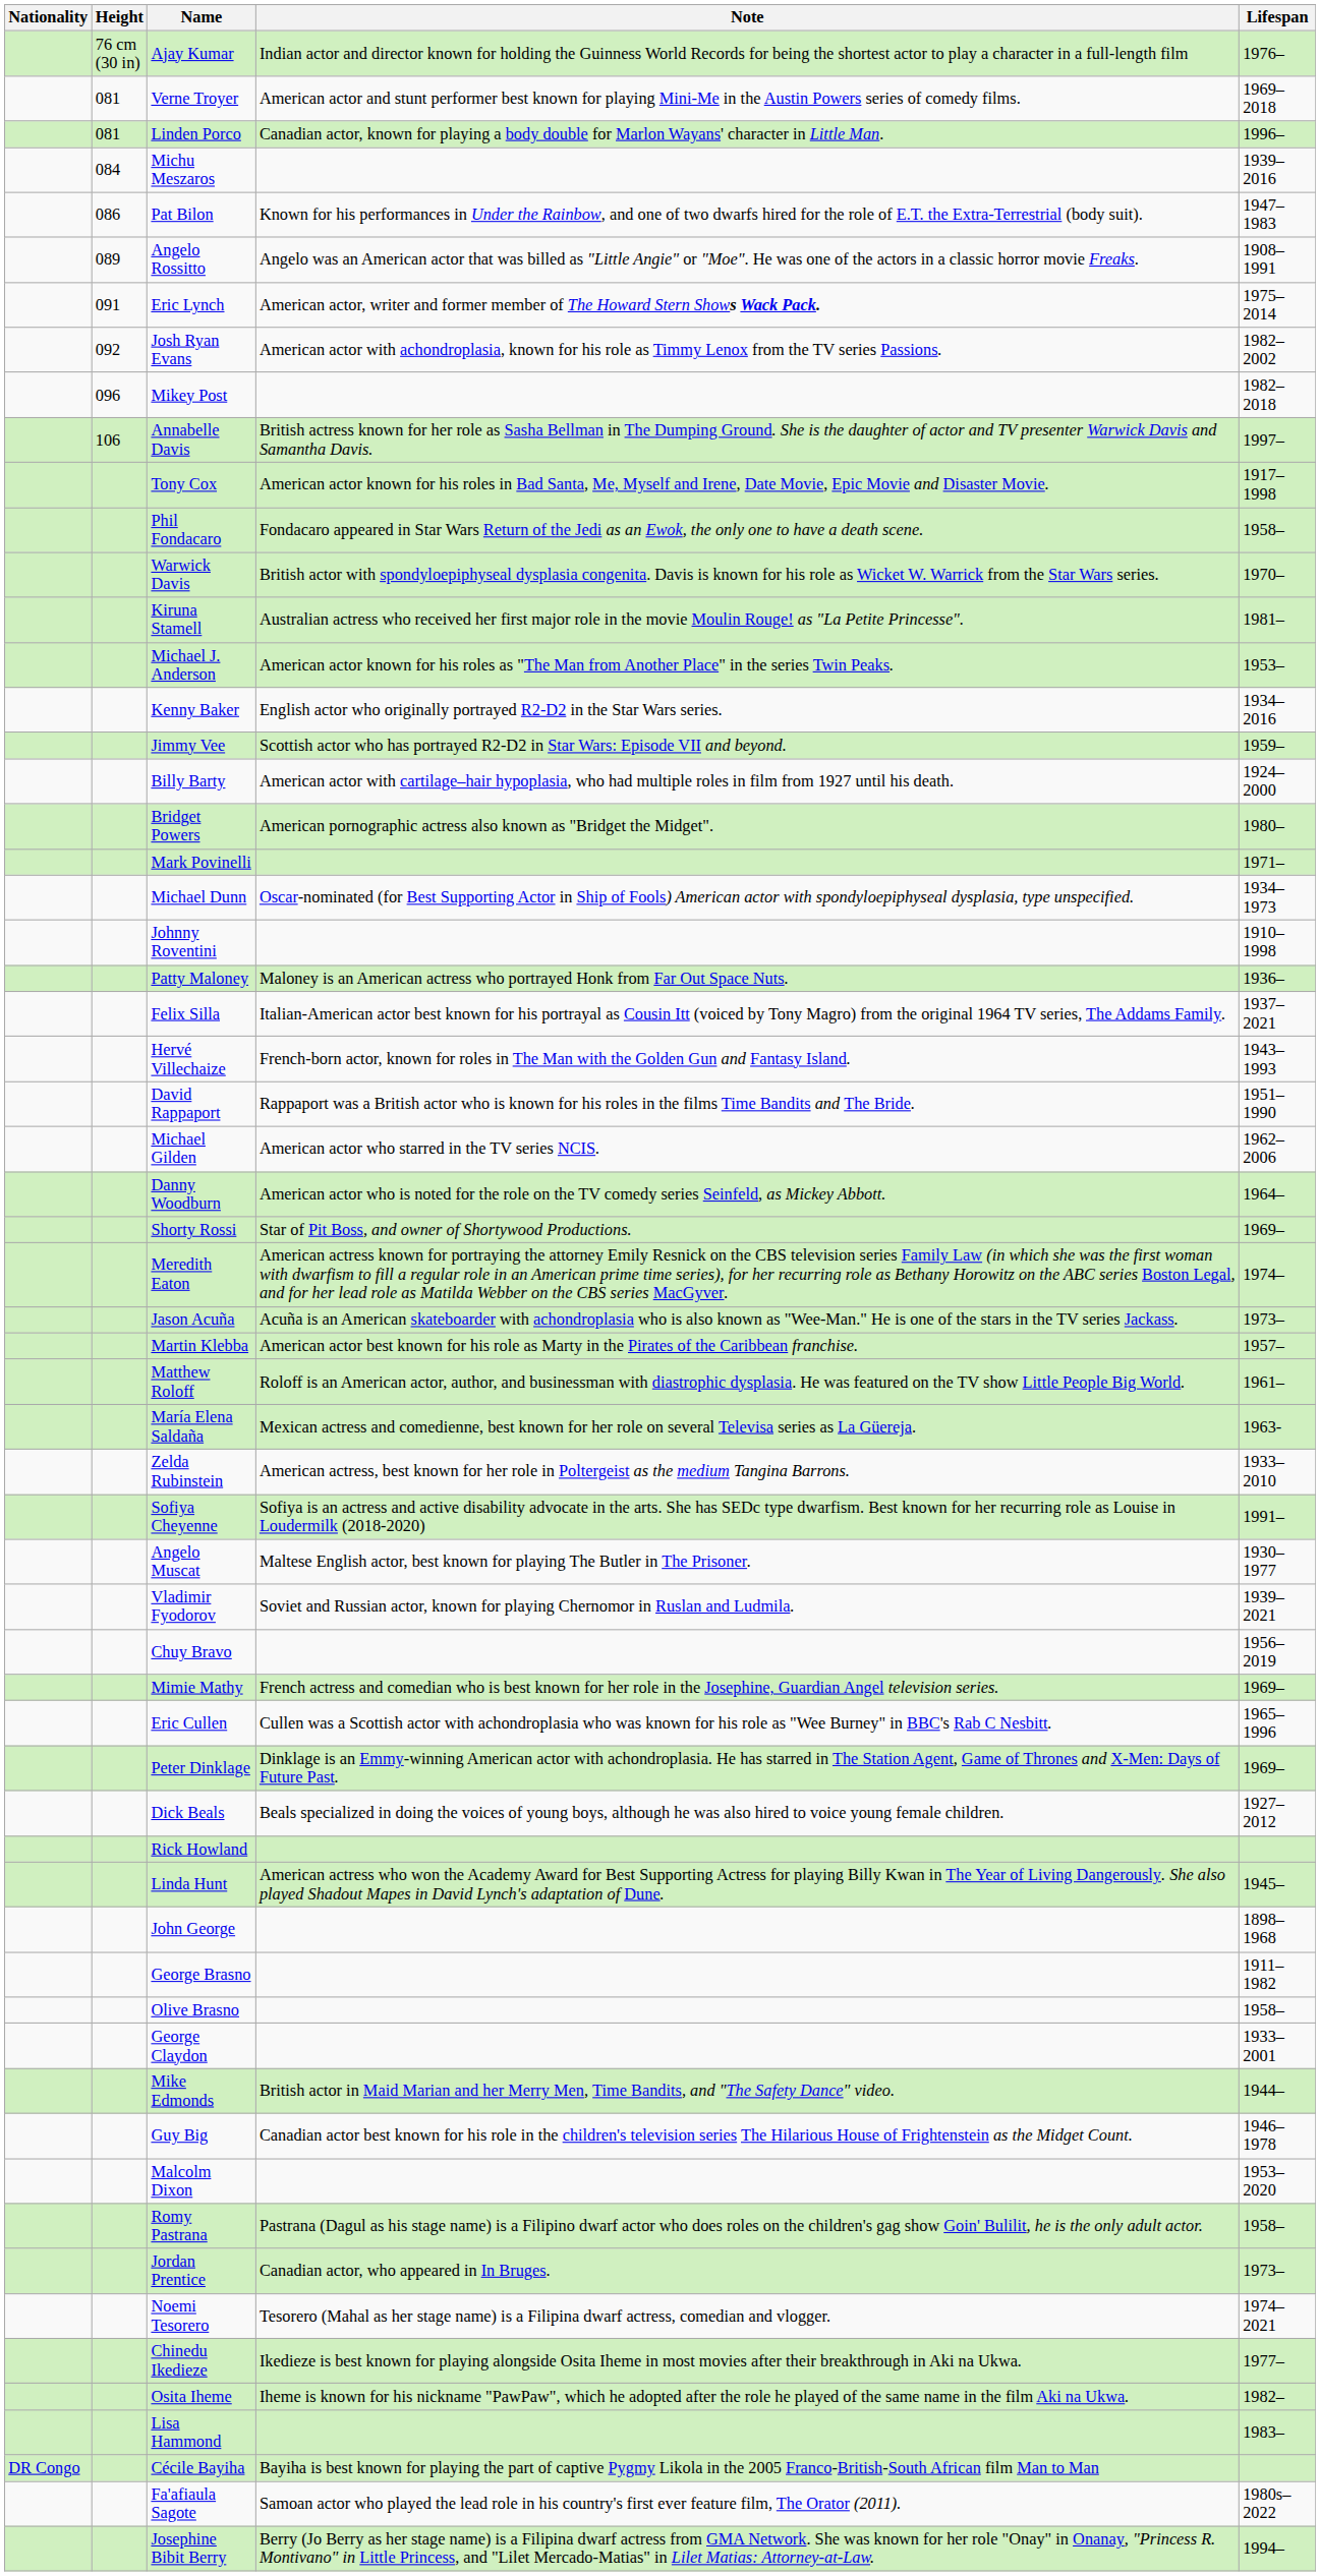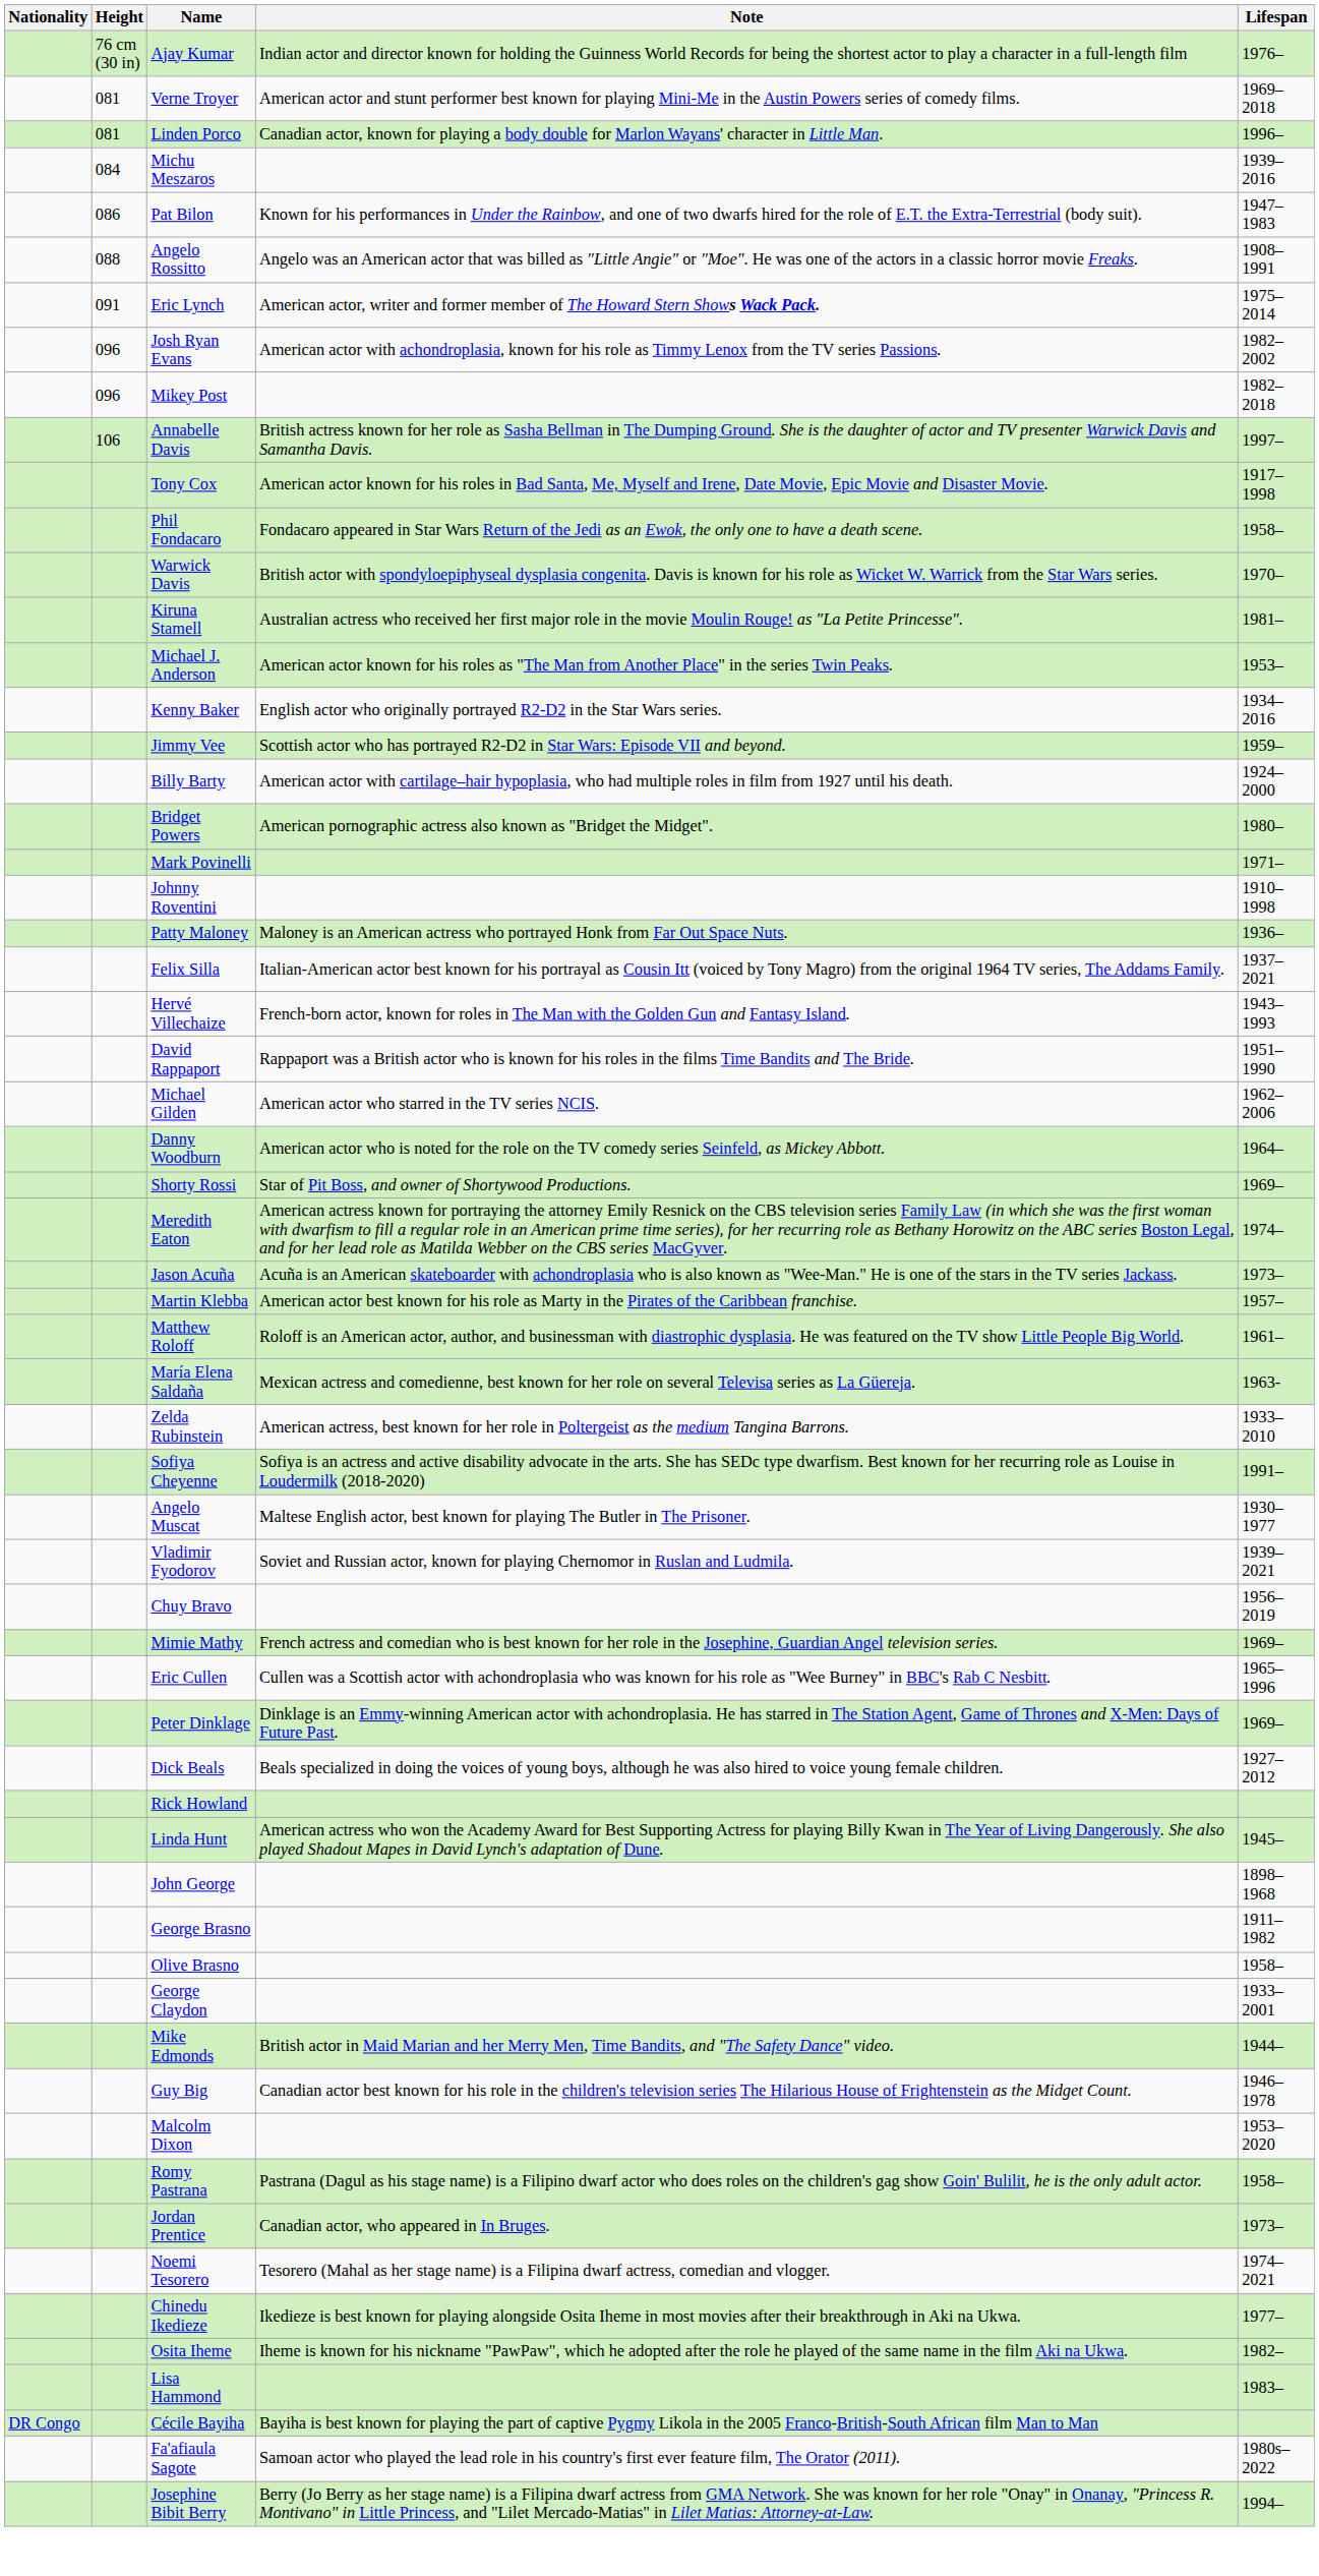Angelo Rossitto | Height: 089 -> 088
Josh Ryan Evans | Height: 092 -> 096
- row: Michael Dunn | Oscar-nominated (for Best Supporting Actor in Ship of Fools) American actor with spondyloepiphyseal dysplasia, type unspecified. | 1934–1973
